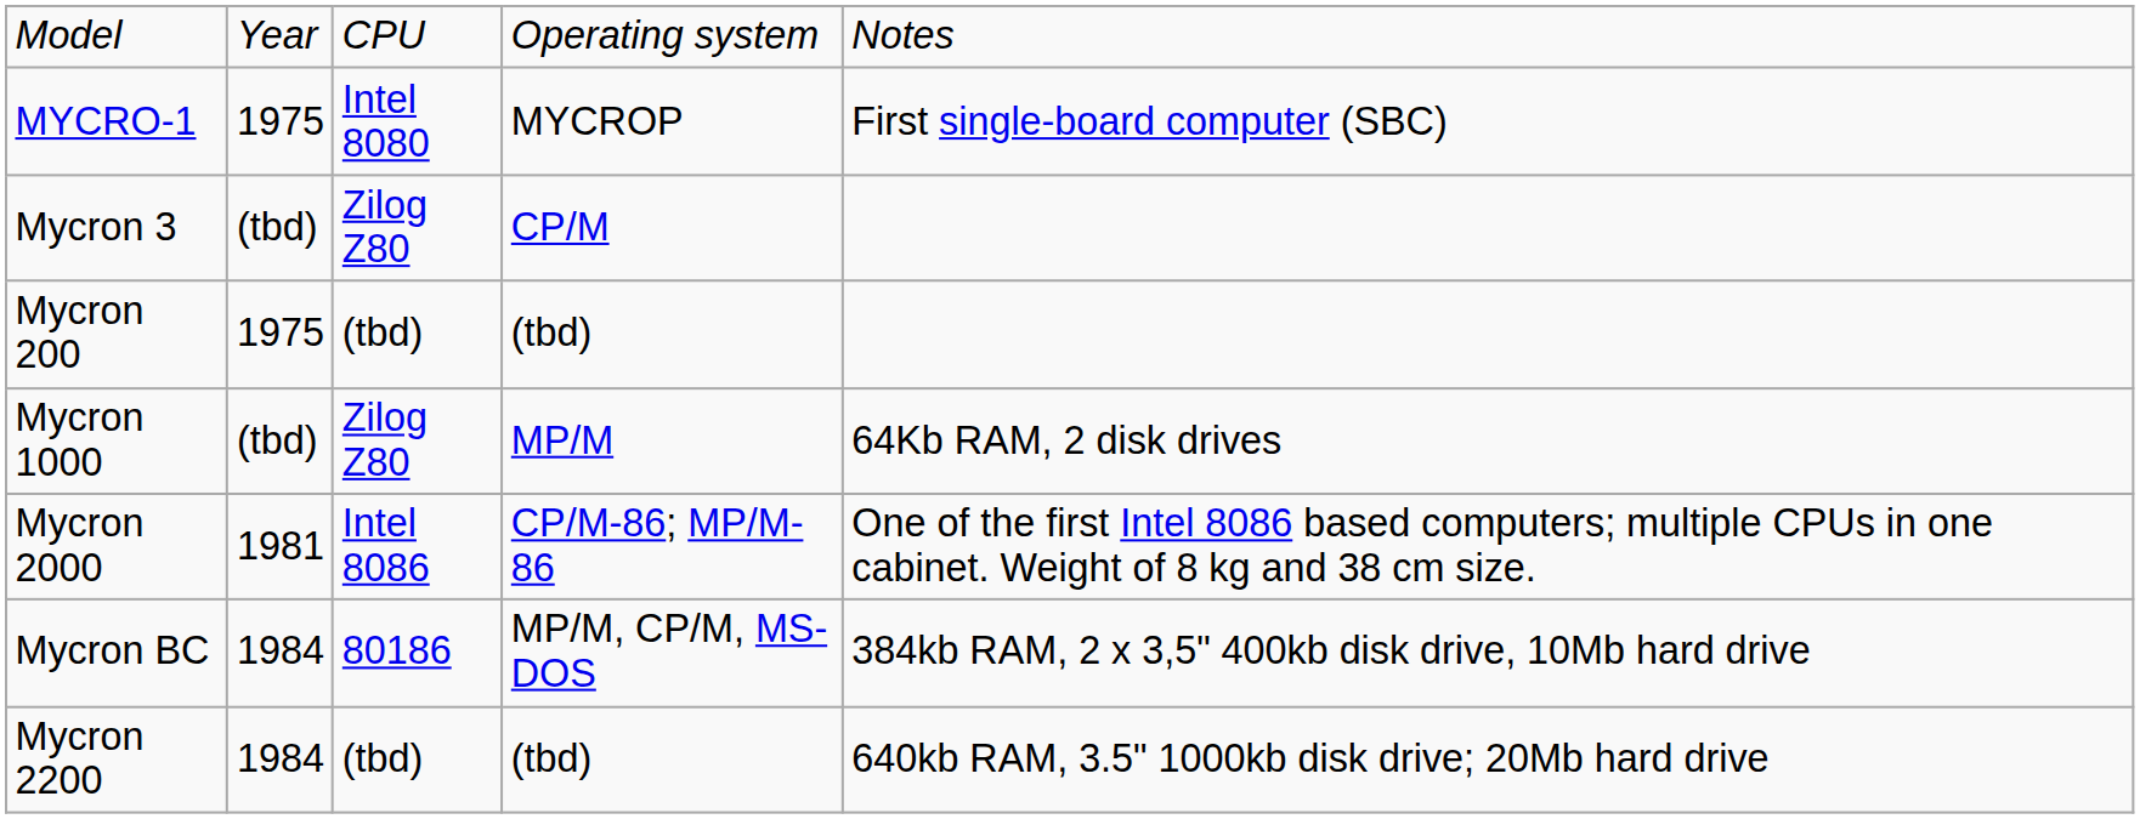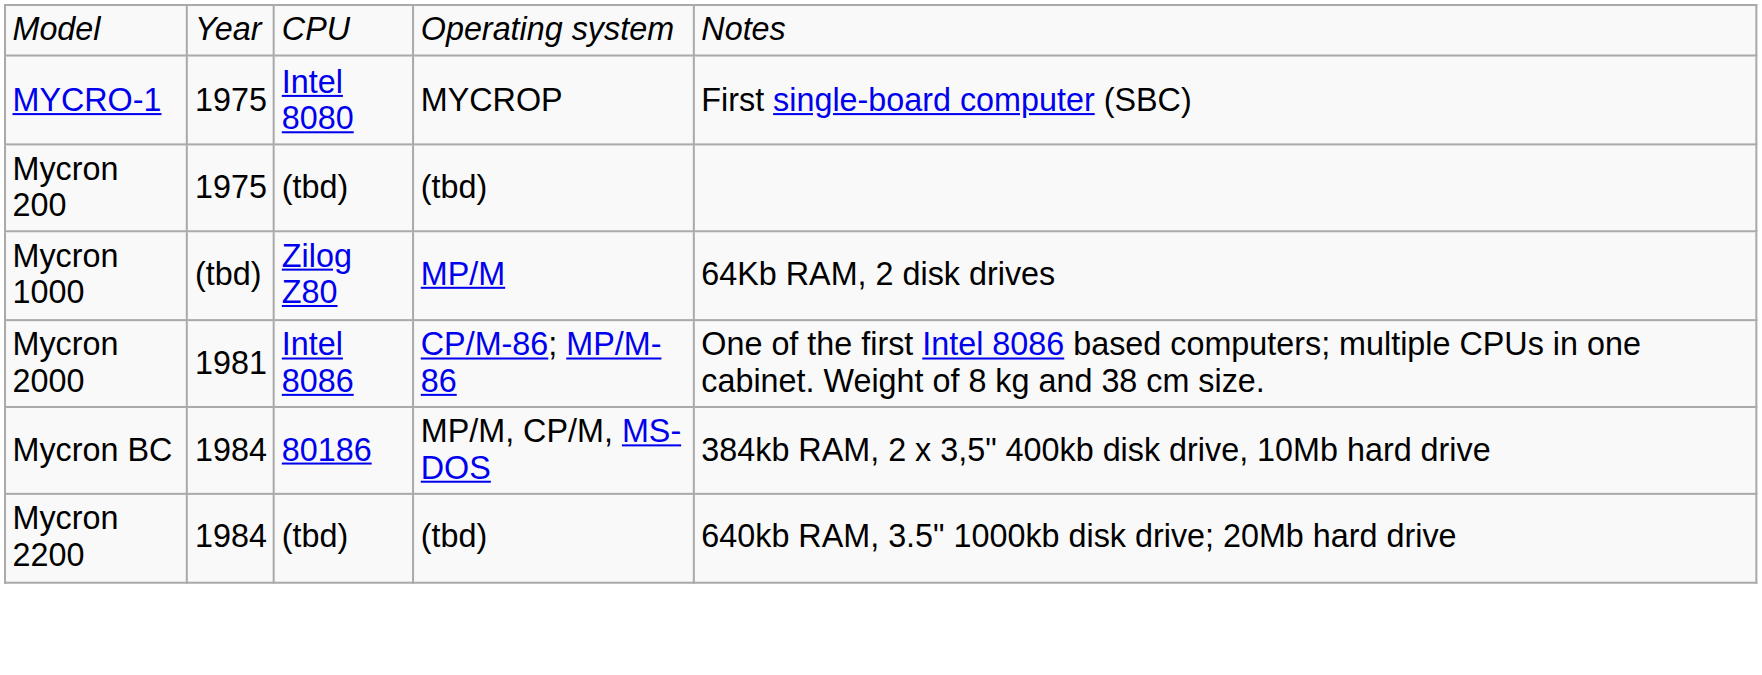- row: Mycron 3 | (tbd) | Zilog Z80 | CP/M
